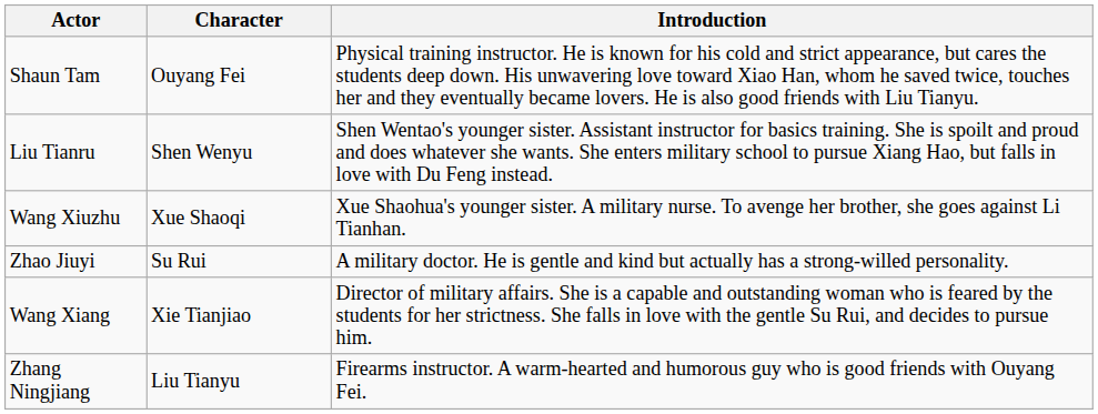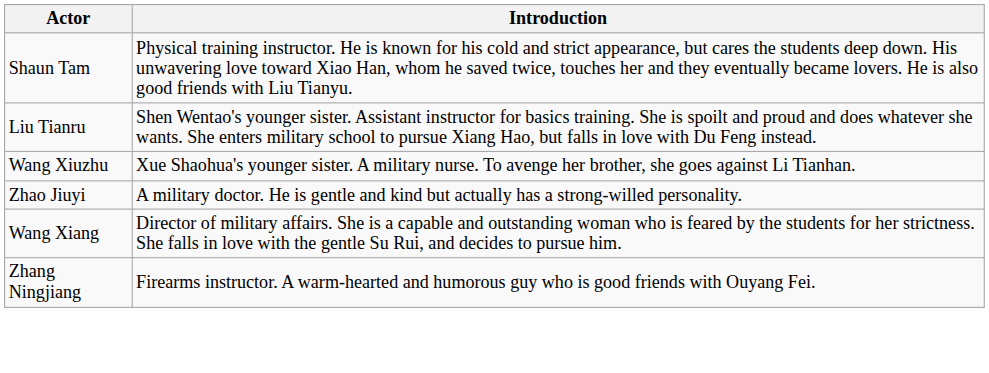- column: Character | Ouyang Fei | Shen Wenyu | Xue Shaoqi | Su Rui | Xie Tianjiao | Liu Tianyu
